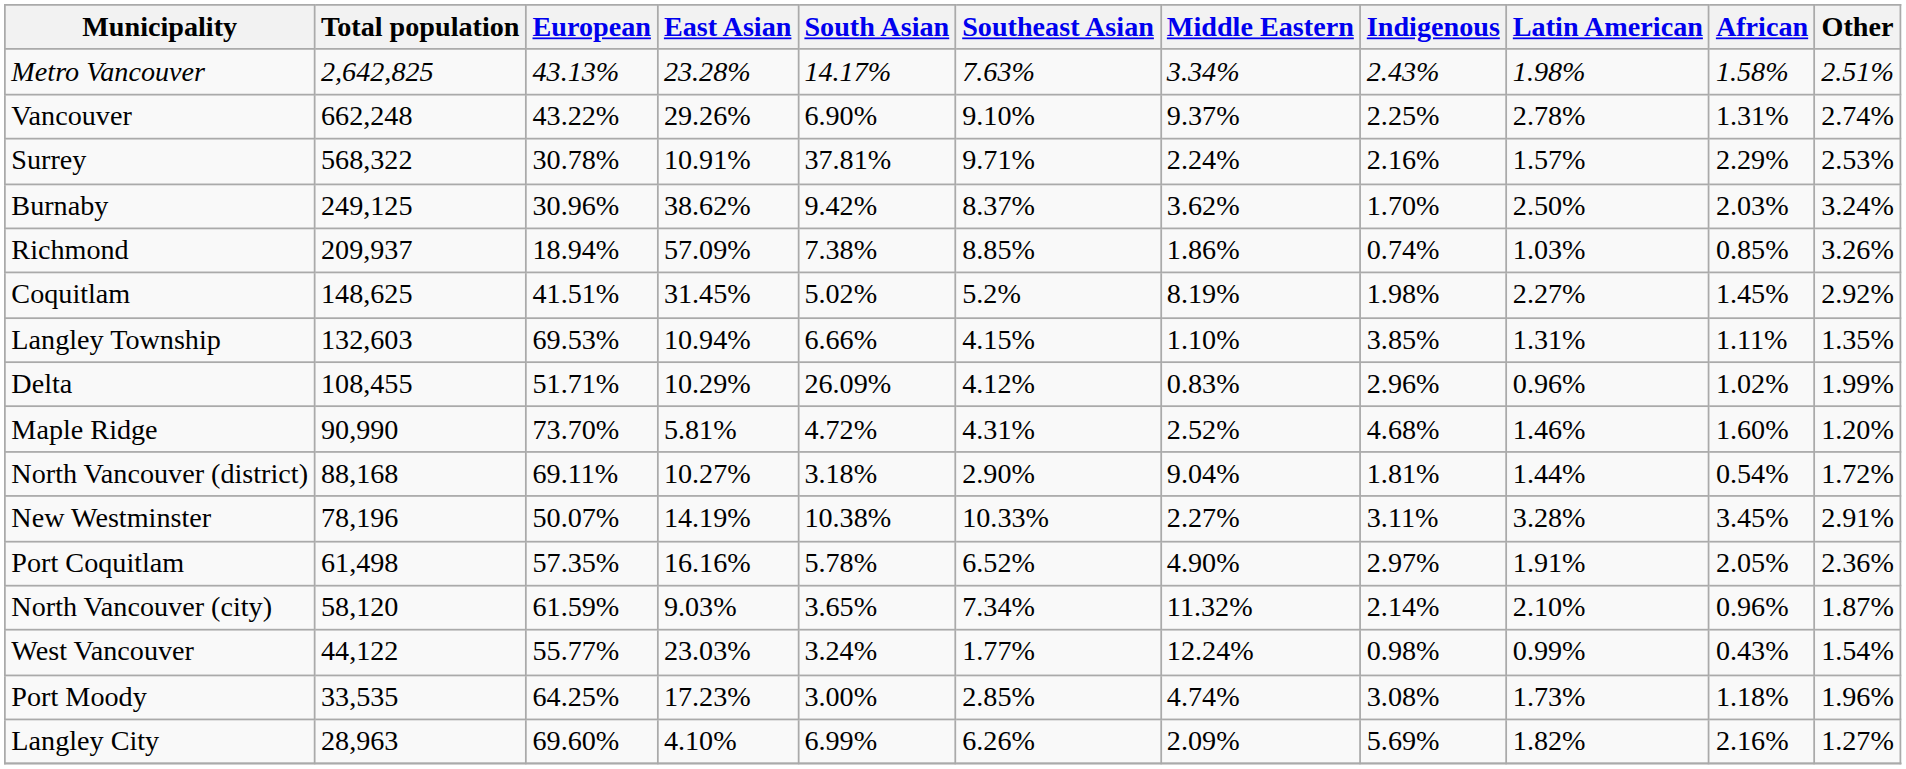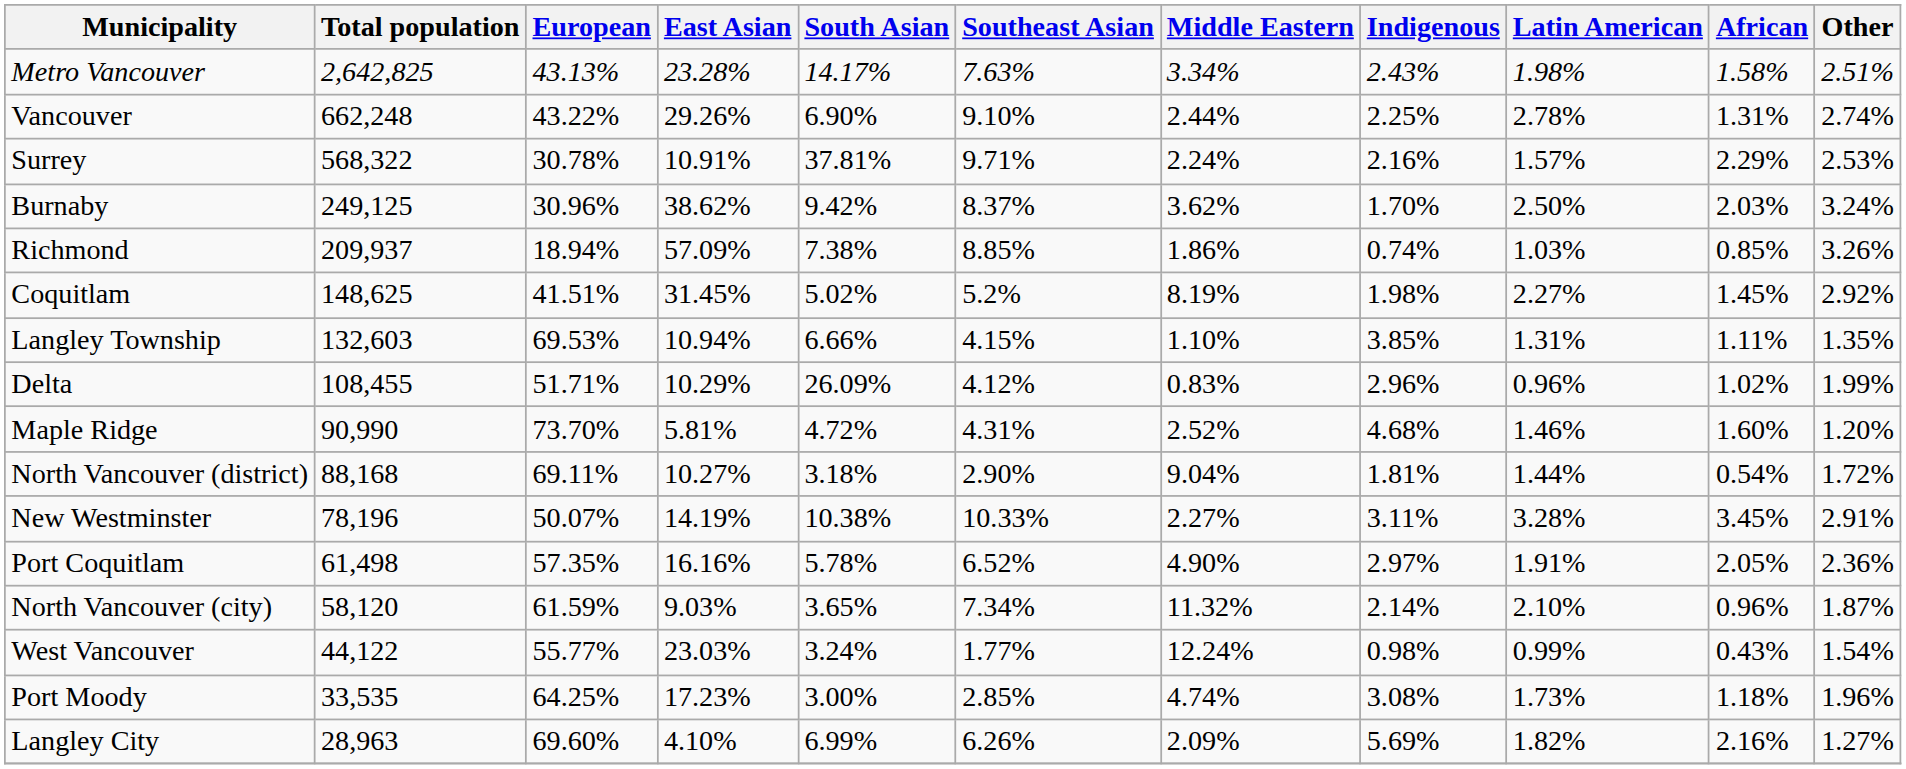Vancouver | Middle Eastern: 9.37% -> 2.44%
